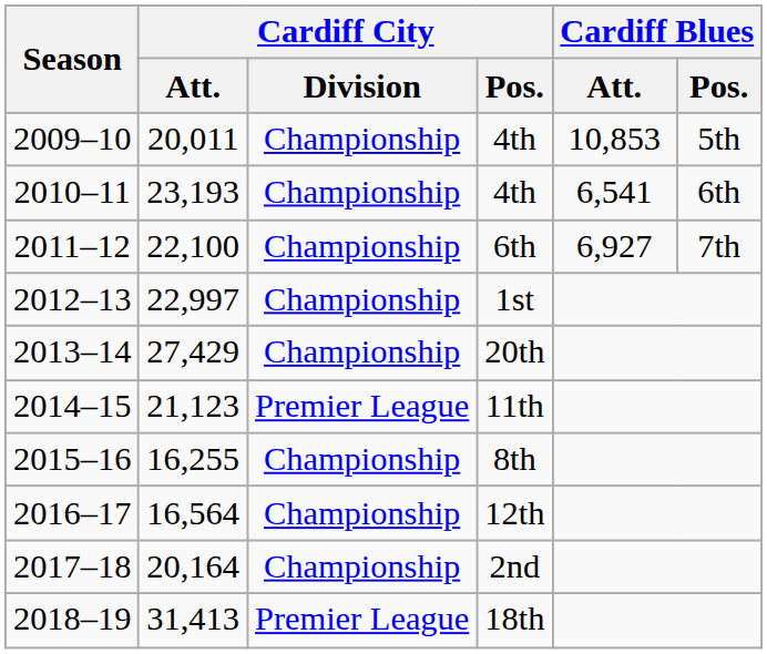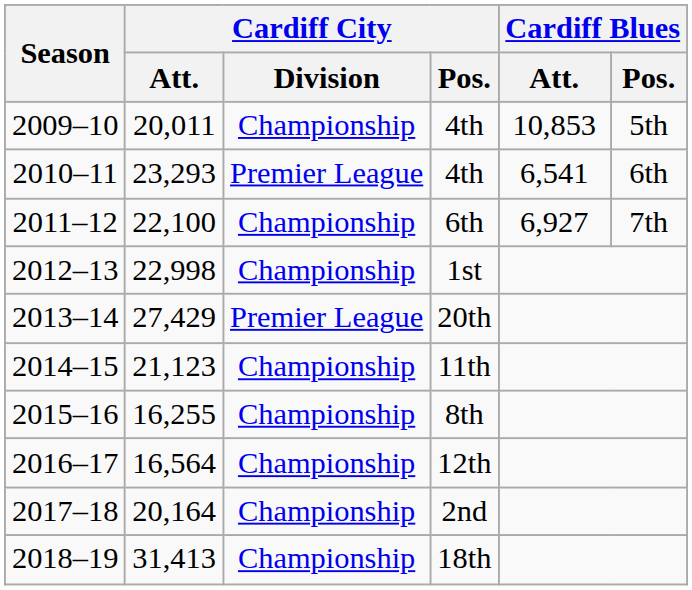2010–11 / 4th | Cardiff City / Att.: 23,193 -> 23,293
2010–11 / 4th | Cardiff City / Division: Championship -> Premier League
1st | Cardiff City / Att.: 22,997 -> 22,998
20th | Cardiff City / Division: Championship -> Premier League
11th | Cardiff City / Division: Premier League -> Championship
18th | Cardiff City / Division: Premier League -> Championship
